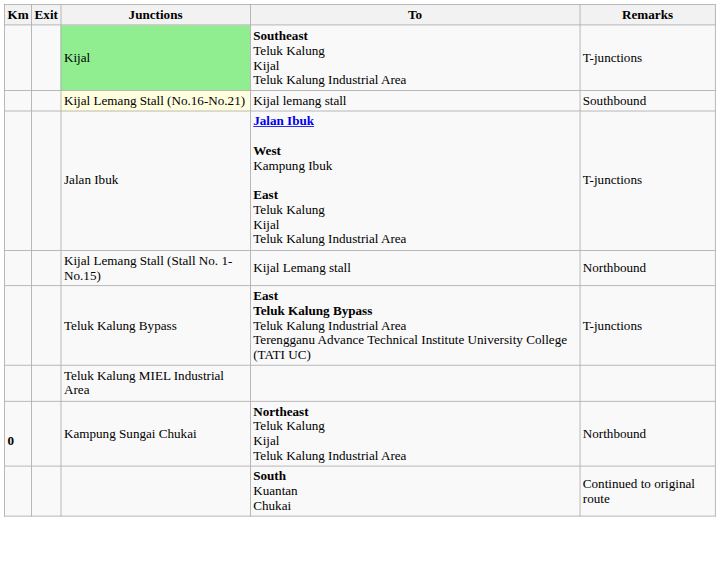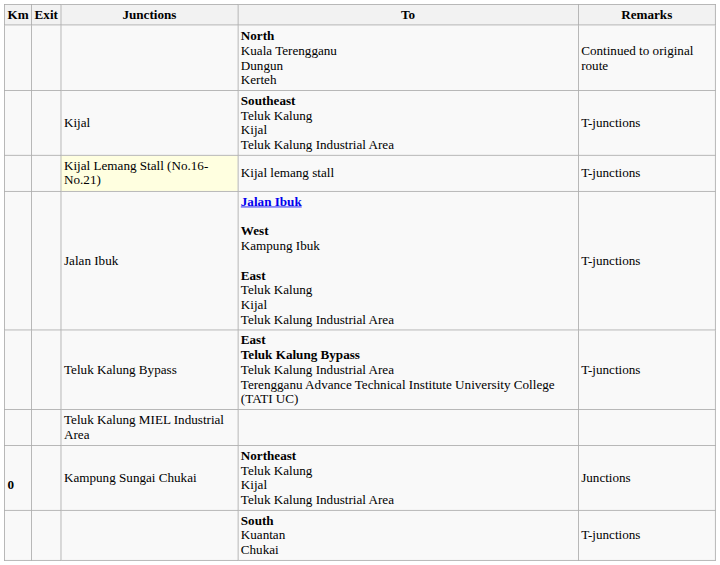+ row: North Kuala Terengganu Dungun Kerteh | Continued to original route
Southeast Teluk Kalung Kijal Teluk Kalung Industrial Area | Junctions: lightgreen background -> no background
Kijal lemang stall | Remarks: Southbound -> T-junctions
- row: Kijal Lemang Stall (Stall No. 1- No.15) | Kijal Lemang stall | Northbound
Northeast Teluk Kalung Kijal Teluk Kalung Industrial Area | Remarks: Northbound -> Junctions
South Kuantan Chukai | Remarks: Continued to original route -> T-junctions
